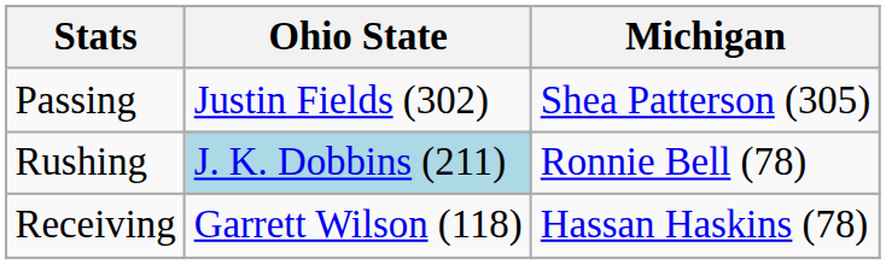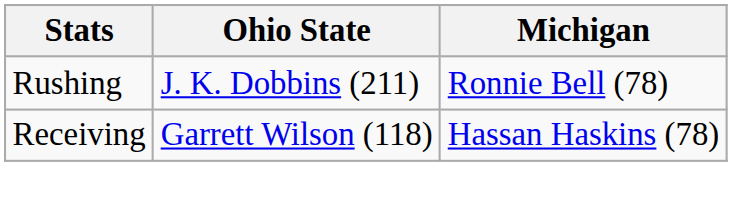- row: Passing | Justin Fields (302) | Shea Patterson (305)
Rushing | Ohio State: lightblue background -> no background
